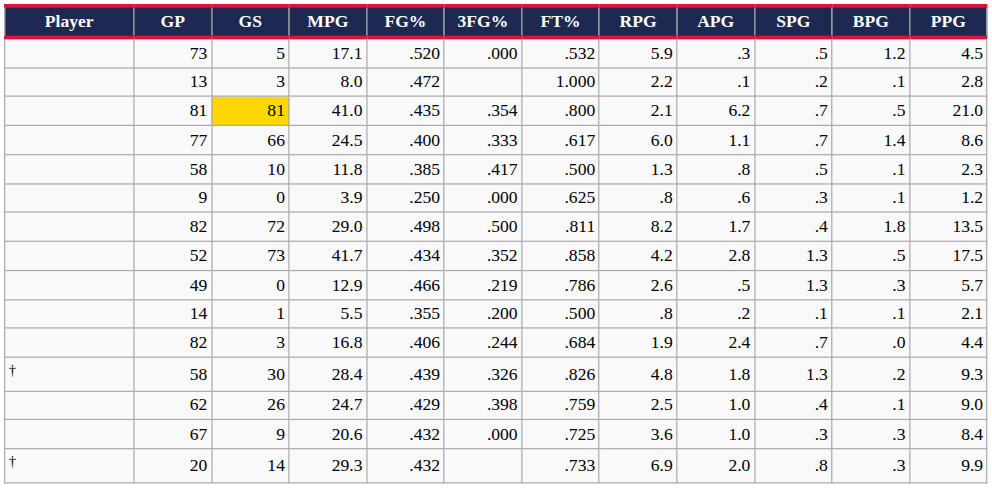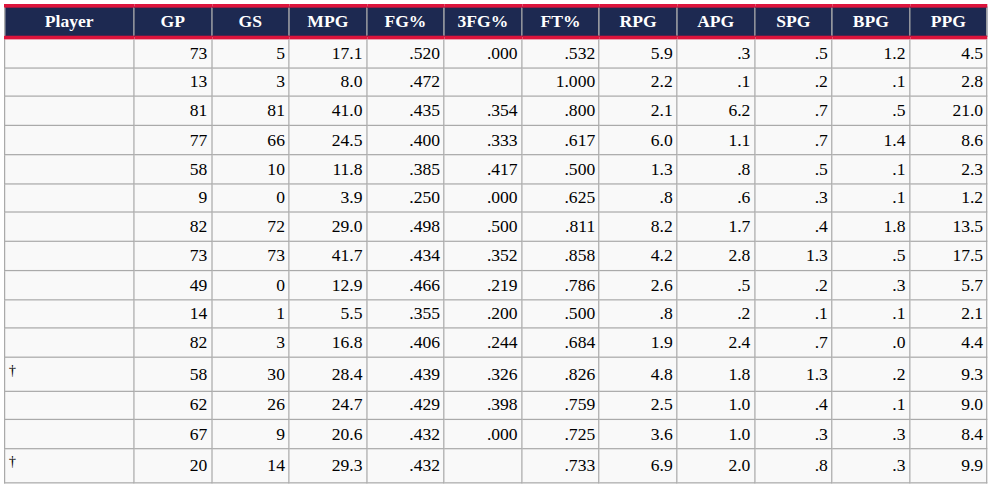41.0 | GS: gold background -> no background
41.7 | GP: 52 -> 73
12.9 | SPG: 1.3 -> .2
